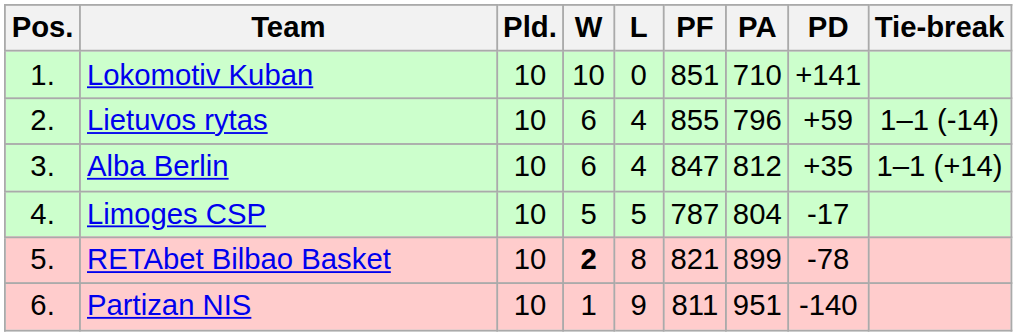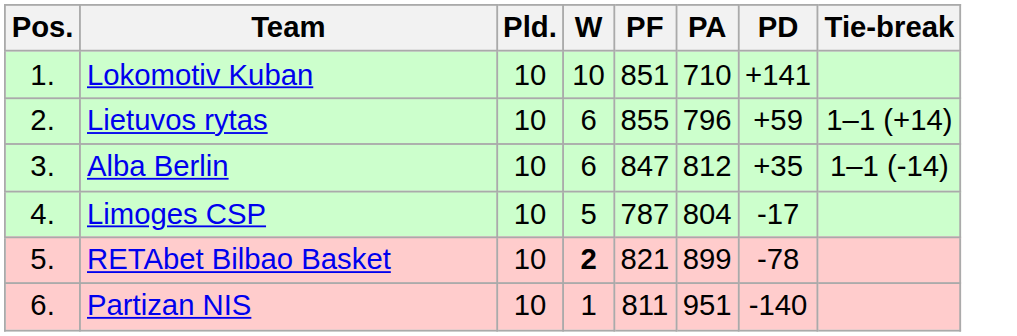- column: L | 0 | 4 | 4 | 5 | 8 | 9
Lietuvos rytas | Tie-break: 1–1 (-14) -> 1–1 (+14)
Alba Berlin | Tie-break: 1–1 (+14) -> 1–1 (-14)
